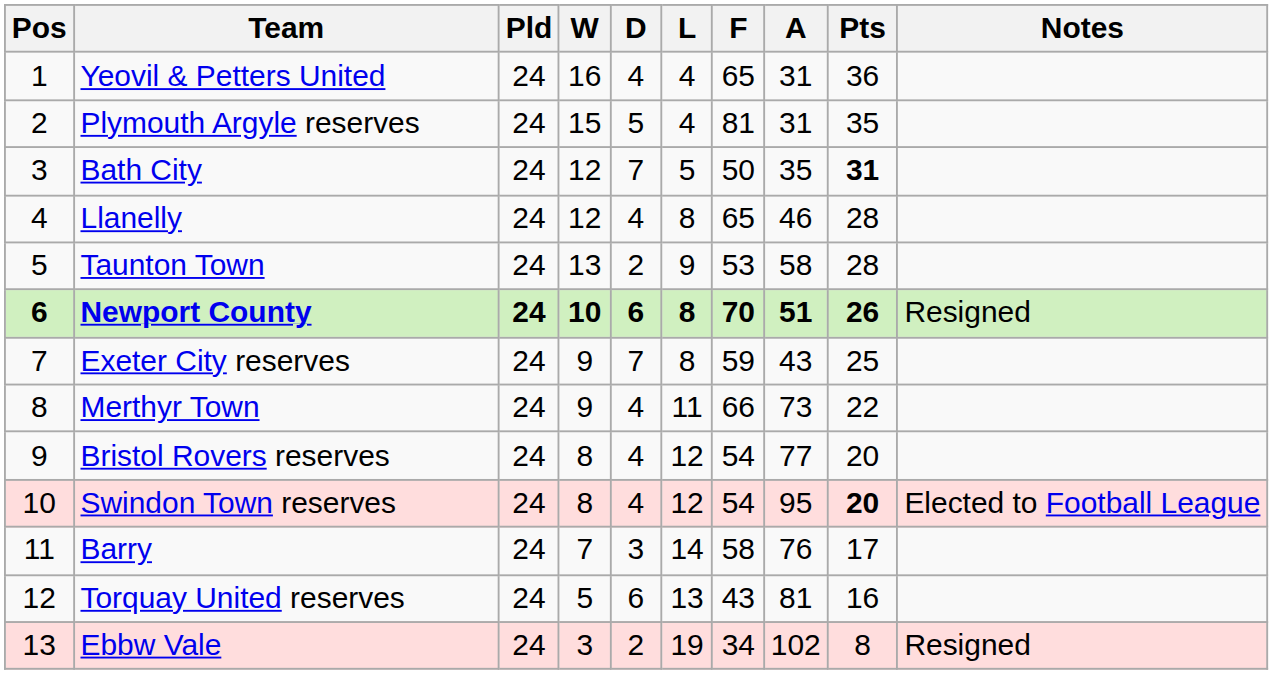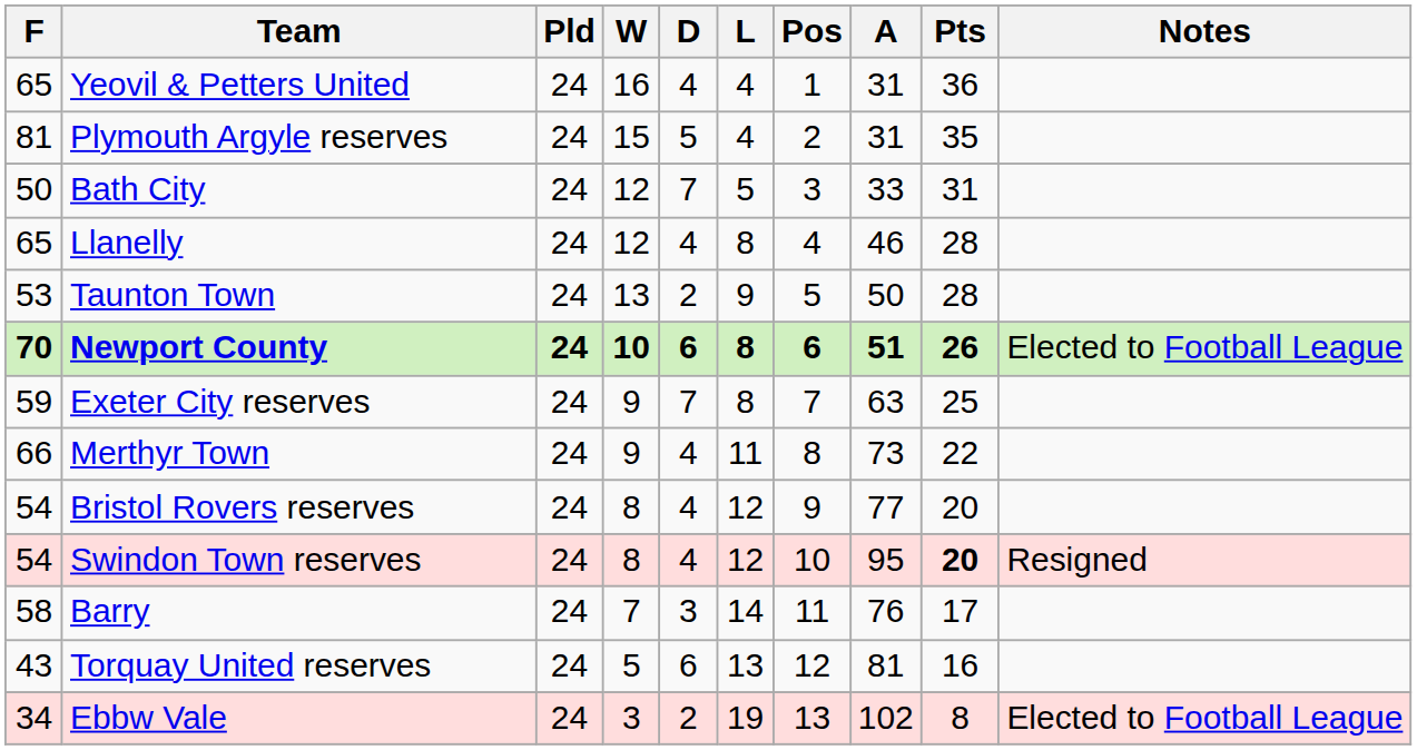columns swapped: Pos <-> F
Bath City | A: 35 -> 33
Bath City | Pts: bold -> normal
Taunton Town | A: 58 -> 50
Newport County | Notes: Resigned -> Elected to Football League
Exeter City reserves | A: 43 -> 63
Swindon Town reserves | Notes: Elected to Football League -> Resigned
Ebbw Vale | Notes: Resigned -> Elected to Football League
